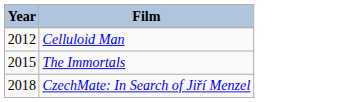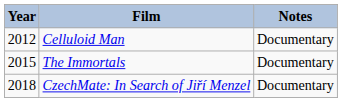+ column: Notes | Documentary | Documentary | Documentary
